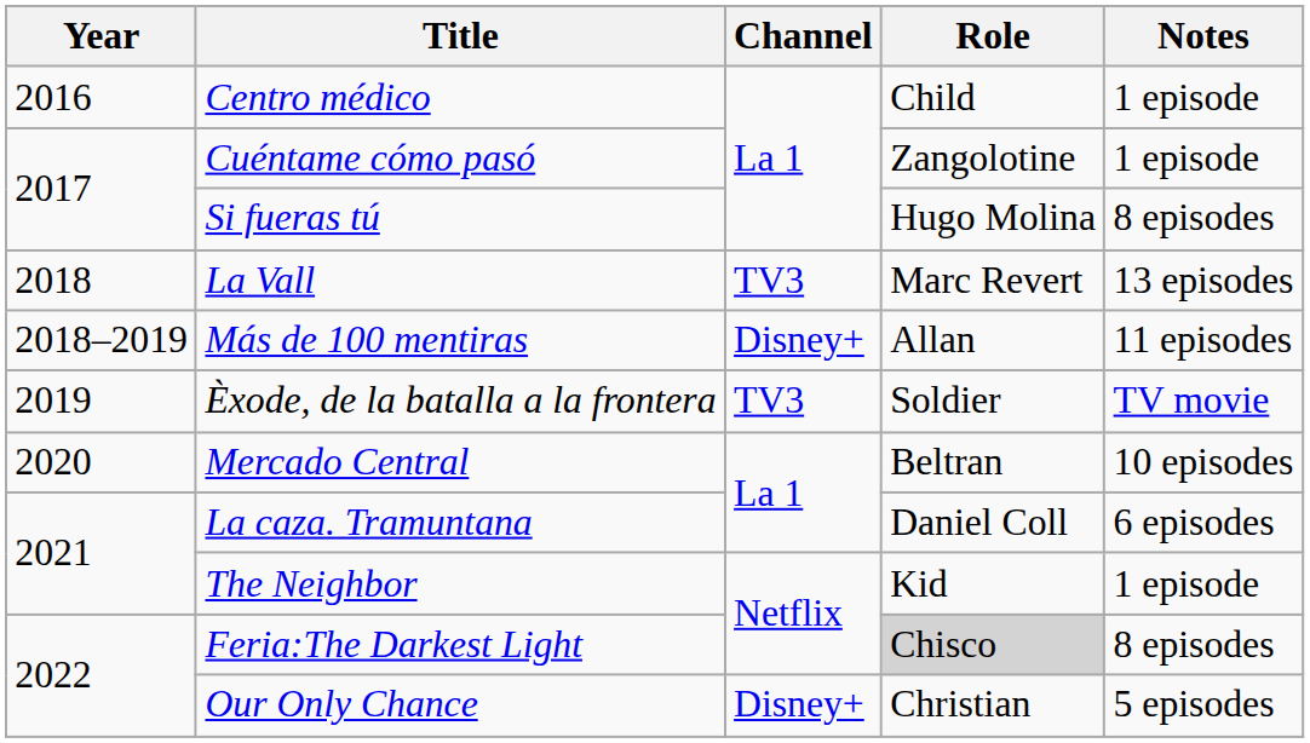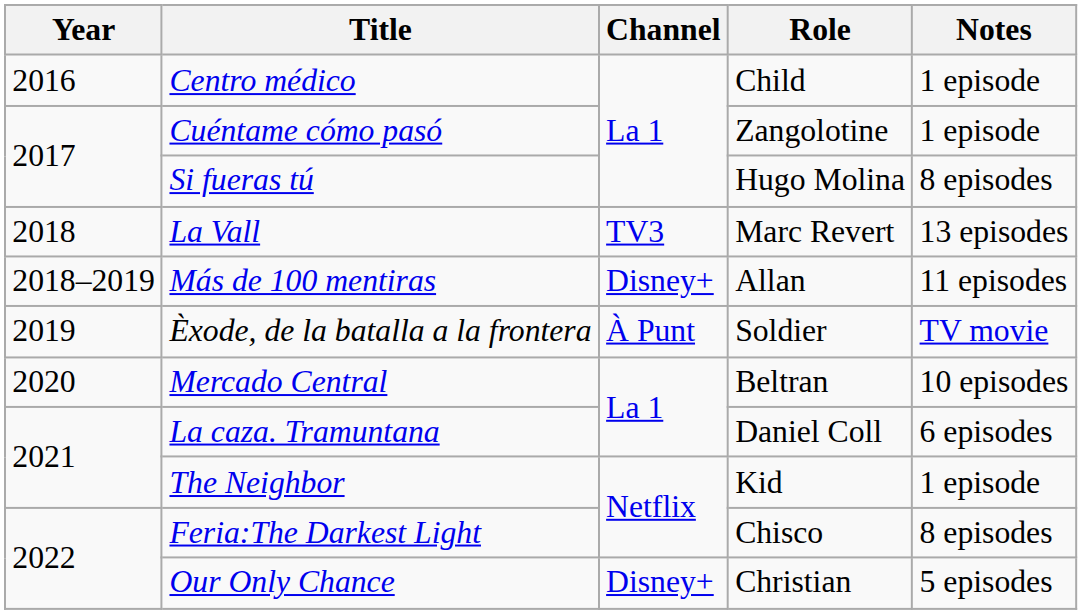Èxode, de la batalla a la frontera | Channel: TV3 -> À Punt
Feria:The Darkest Light | Role: lightgrey background -> no background
